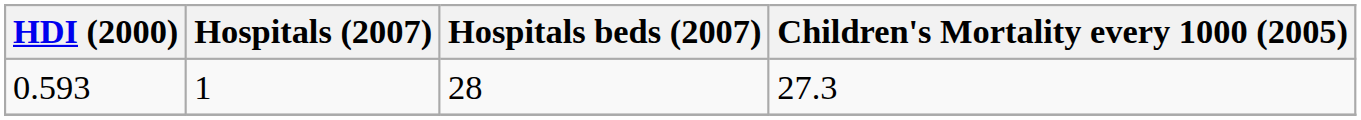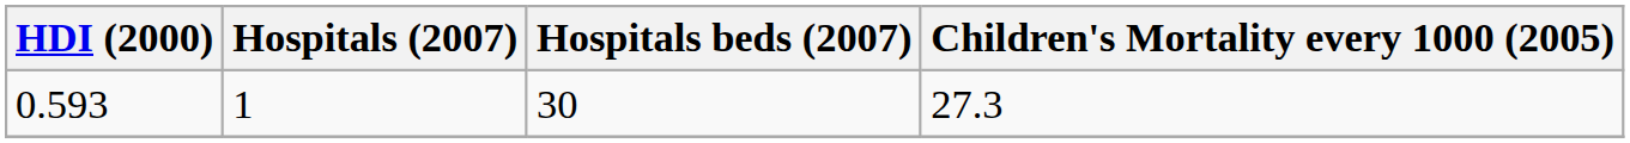0.593 | Hospitals beds (2007): 28 -> 30
